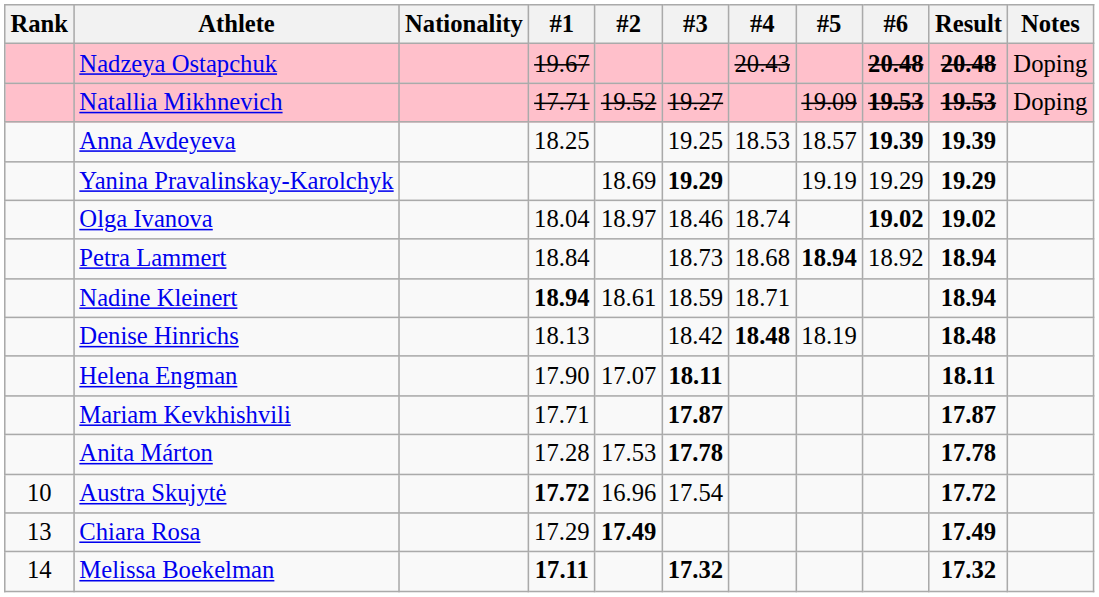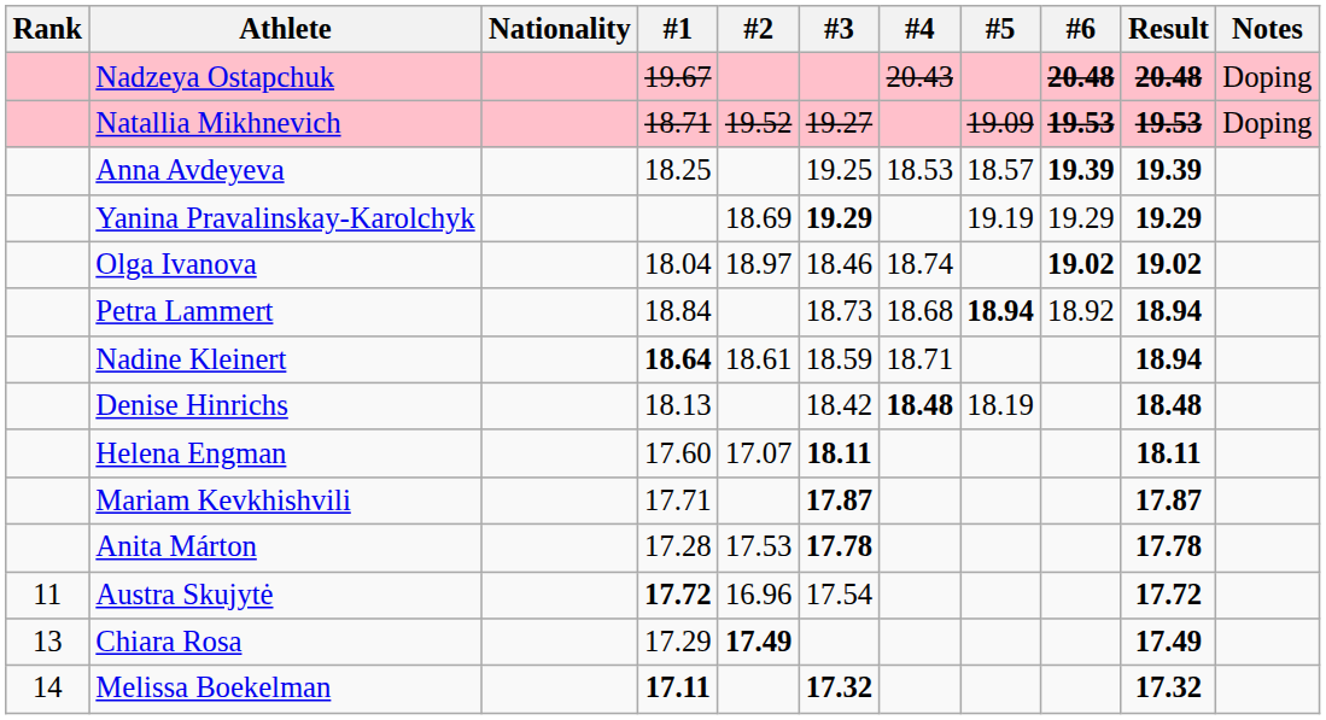Natallia Mikhnevich | #1: 17.71 -> 18.71
Nadine Kleinert | #1: 18.94 -> 18.64
Helena Engman | #1: 17.90 -> 17.60
Austra Skujytė | Rank: 10 -> 11
